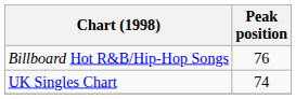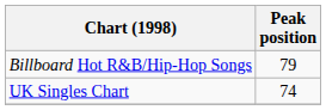Billboard Hot R&B/Hip-Hop Songs | Peak position: 76 -> 79
